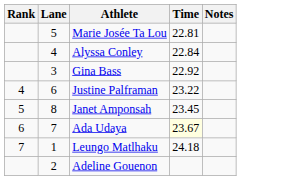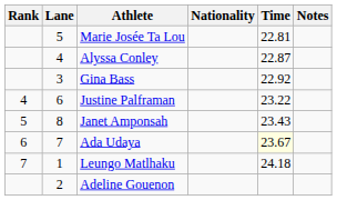+ column: Nationality
Alyssa Conley | Time: 22.84 -> 22.87
Janet Amponsah | Time: 23.45 -> 23.43
